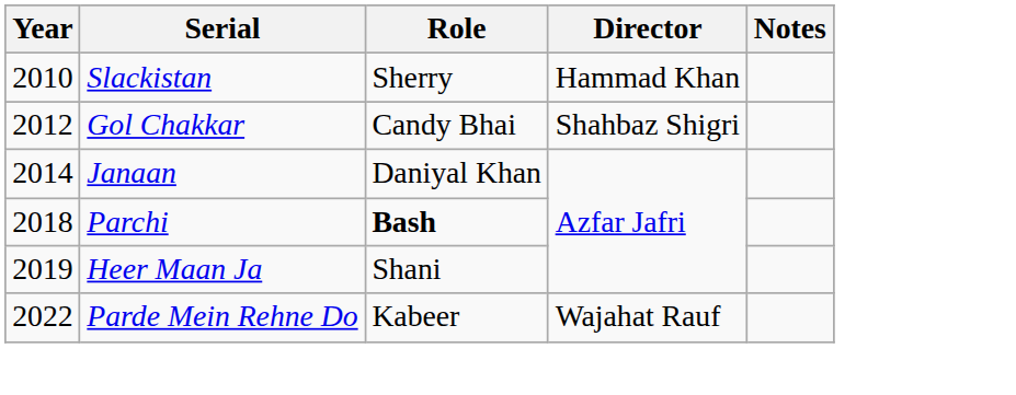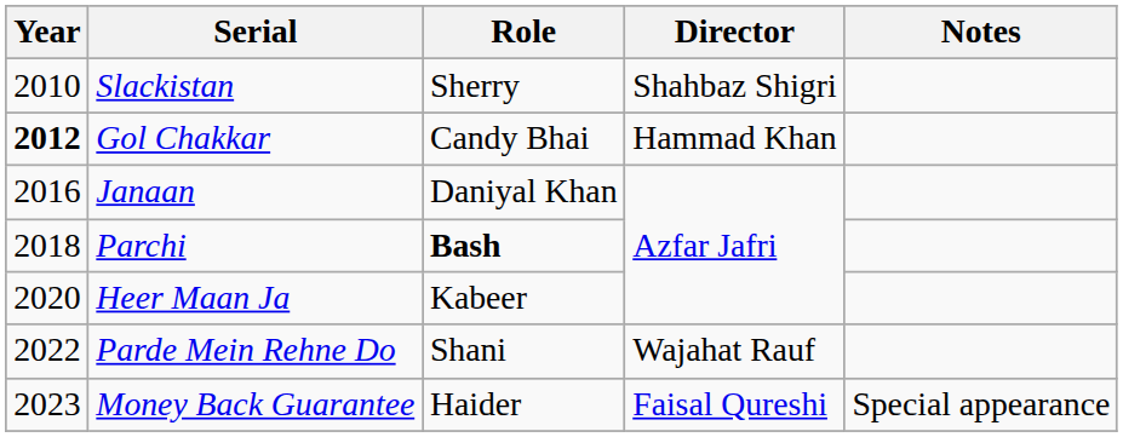Slackistan | Director: Hammad Khan -> Shahbaz Shigri
Gol Chakkar | Year: normal -> bold
Gol Chakkar | Director: Shahbaz Shigri -> Hammad Khan
Janaan | Year: 2014 -> 2016
Heer Maan Ja | Year: 2019 -> 2020
Heer Maan Ja | Role: Shani -> Kabeer
Parde Mein Rehne Do | Role: Kabeer -> Shani
+ row: 2023 | Money Back Guarantee | Haider | Faisal Qureshi | Special appearance
